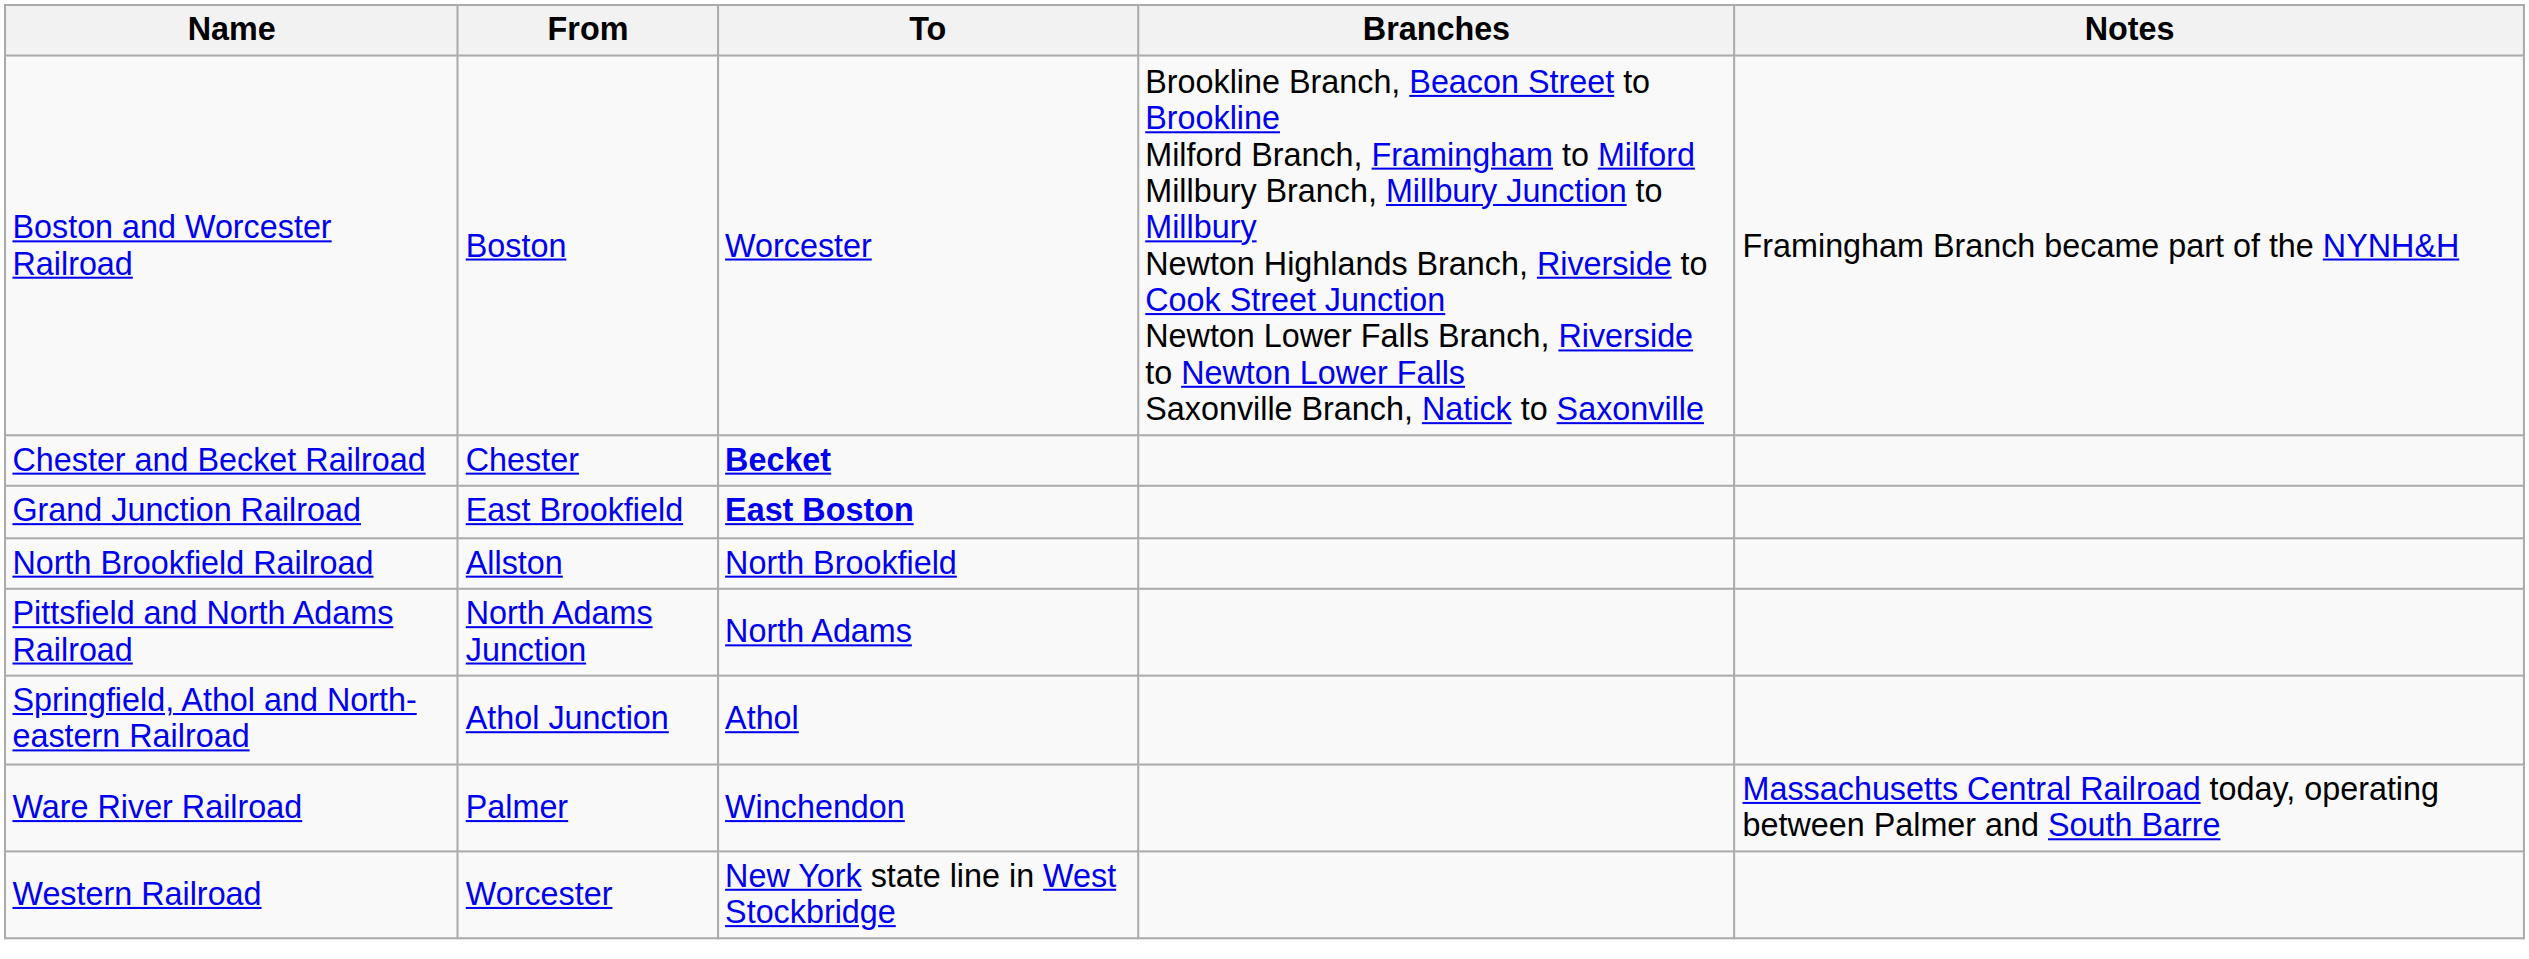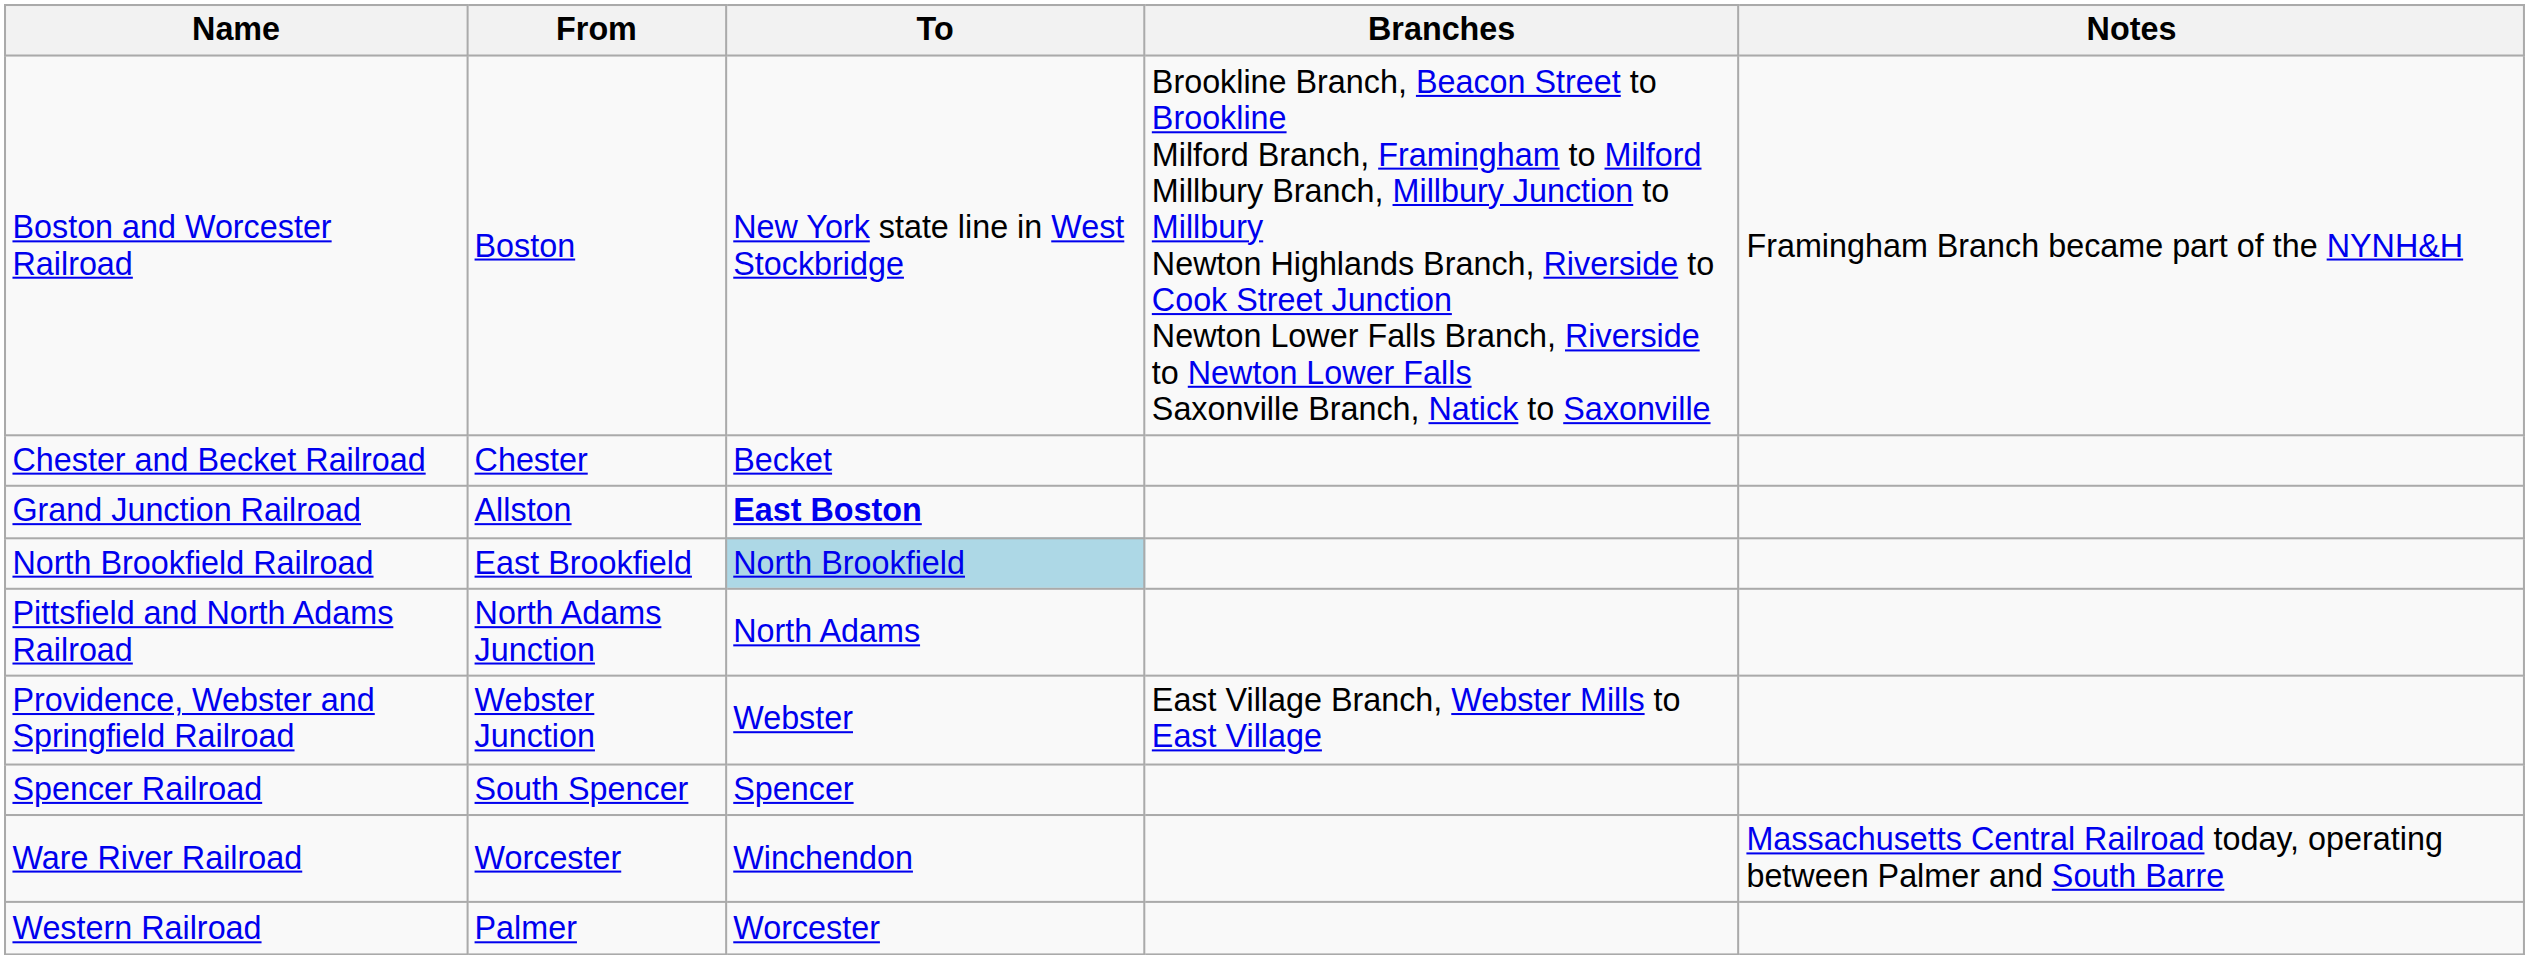Boston and Worcester Railroad | To: Worcester -> New York state line in West Stockbridge
Chester and Becket Railroad | To: bold -> normal
Grand Junction Railroad | From: East Brookfield -> Allston
North Brookfield Railroad | From: Allston -> East Brookfield
North Brookfield Railroad | To: no background -> lightblue background
+ row: Providence, Webster and Springfield Railroad | Webster Junction | Webster | East Village Branch, Webster Mills to East Village
+ row: Spencer Railroad | South Spencer | Spencer
- row: Springfield, Athol and North-eastern Railroad | Athol Junction | Athol
Ware River Railroad | From: Palmer -> Worcester
Western Railroad | From: Worcester -> Palmer
Western Railroad | To: New York state line in West Stockbridge -> Worcester
